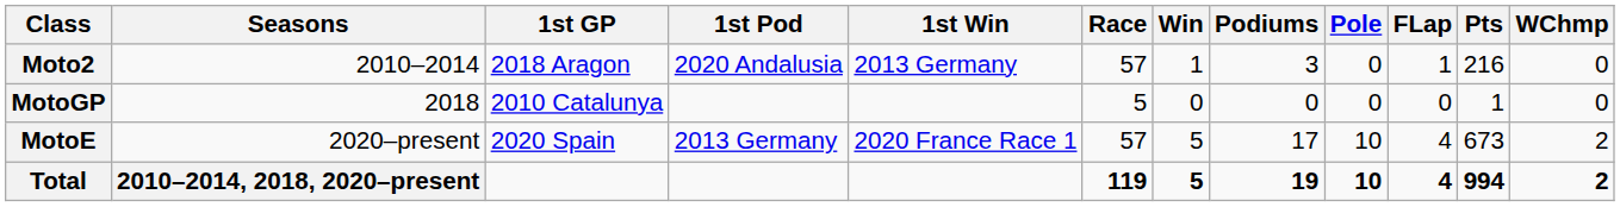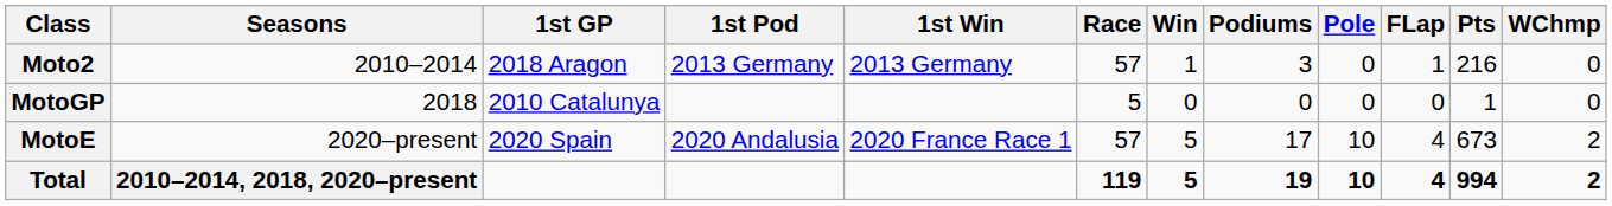Moto2 | 1st Pod: 2020 Andalusia -> 2013 Germany
MotoE | 1st Pod: 2013 Germany -> 2020 Andalusia
